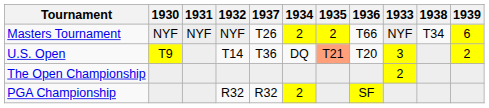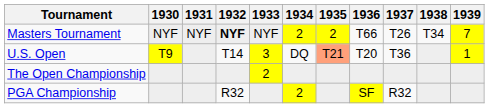columns swapped: 1933 <-> 1937
Masters Tournament | 1932: normal -> bold
Masters Tournament | 1939: 6 -> 7
U.S. Open | 1939: 2 -> 1
